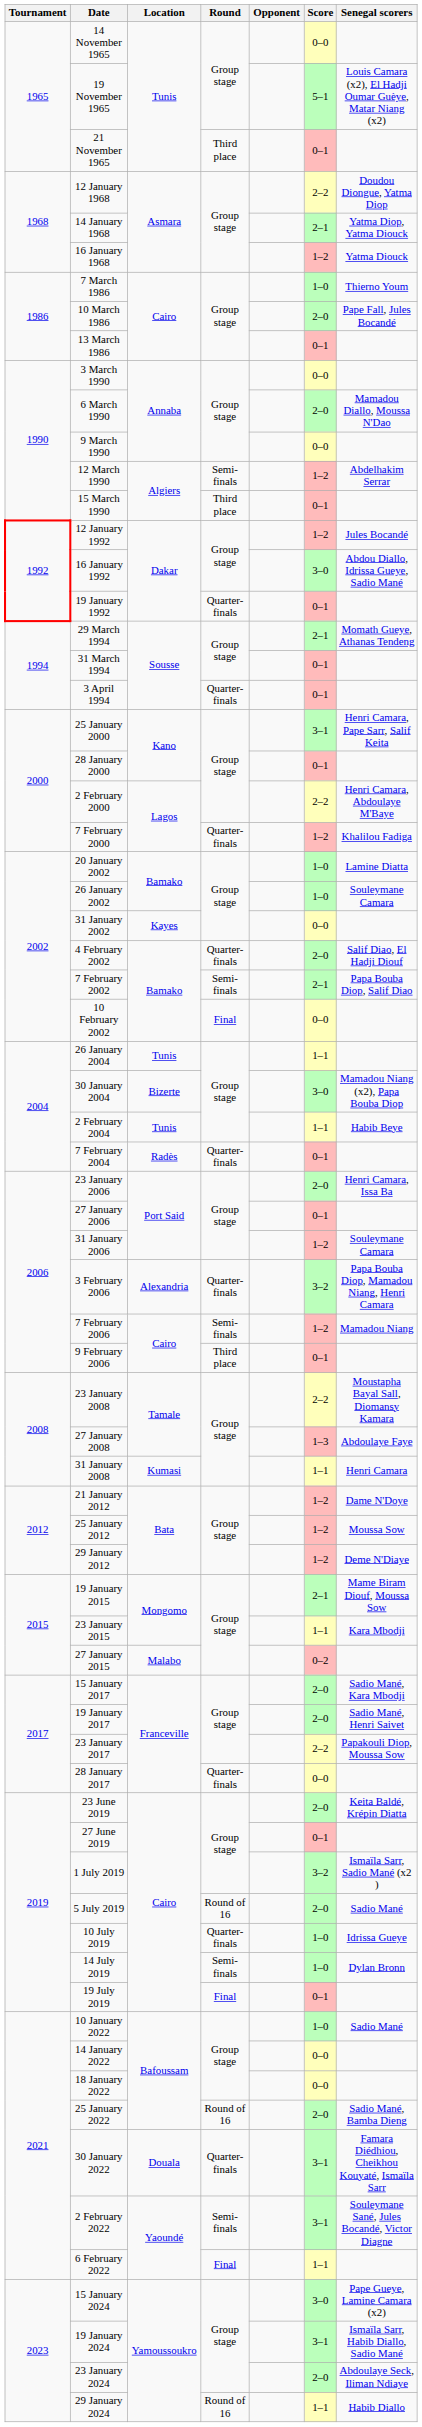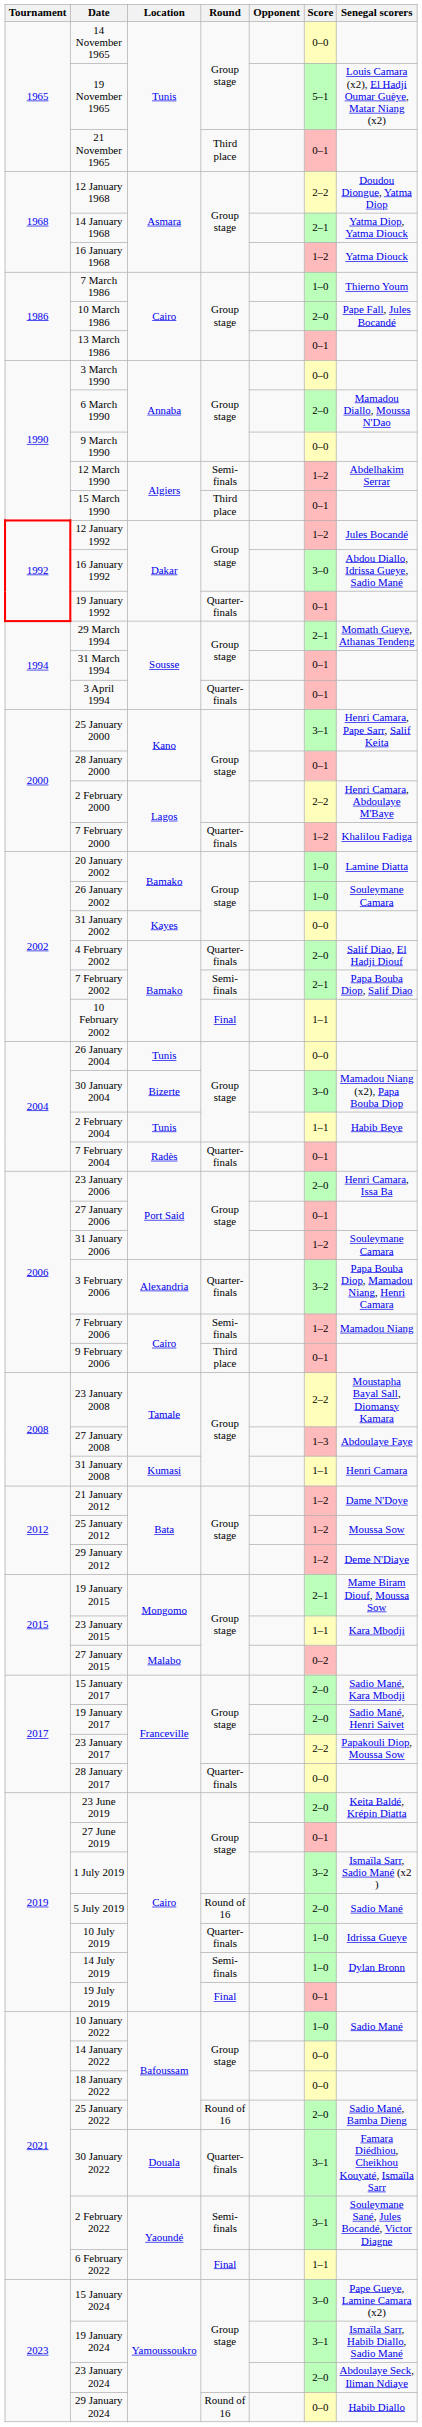10 February 2002 | Score: 0–0 -> 1–1
26 January 2004 | Score: 1–1 -> 0–0
29 January 2024 | Score: 1–1 -> 0–0
